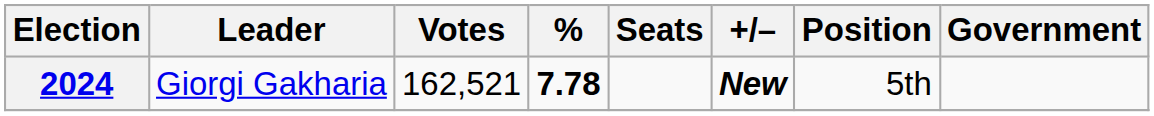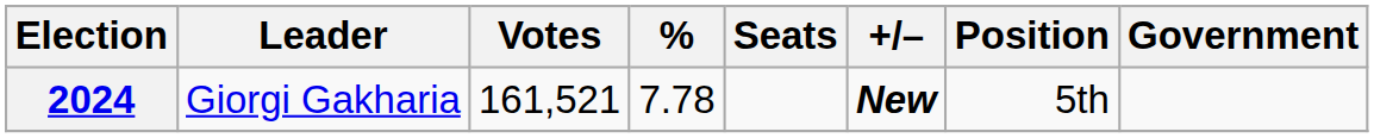2024 | Votes: 162,521 -> 161,521
2024 | %: bold -> normal
